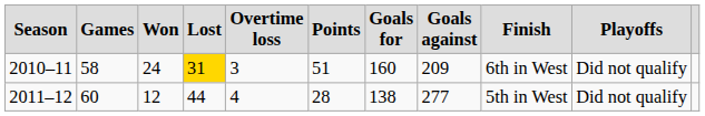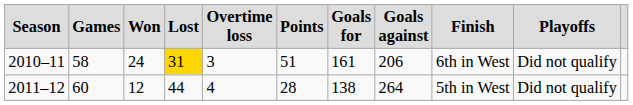2010–11 | column 7: 160 -> 161
2010–11 | column 8: 209 -> 206
2011–12 | column 8: 277 -> 264
